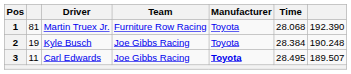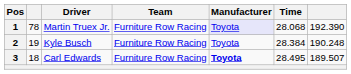1 | column 2: 81 -> 78
1 | Manufacturer: no background -> lavender background
2 | Team: Joe Gibbs Racing -> Furniture Row Racing
3 | column 2: 11 -> 18
3 | Team: Joe Gibbs Racing -> Furniture Row Racing
